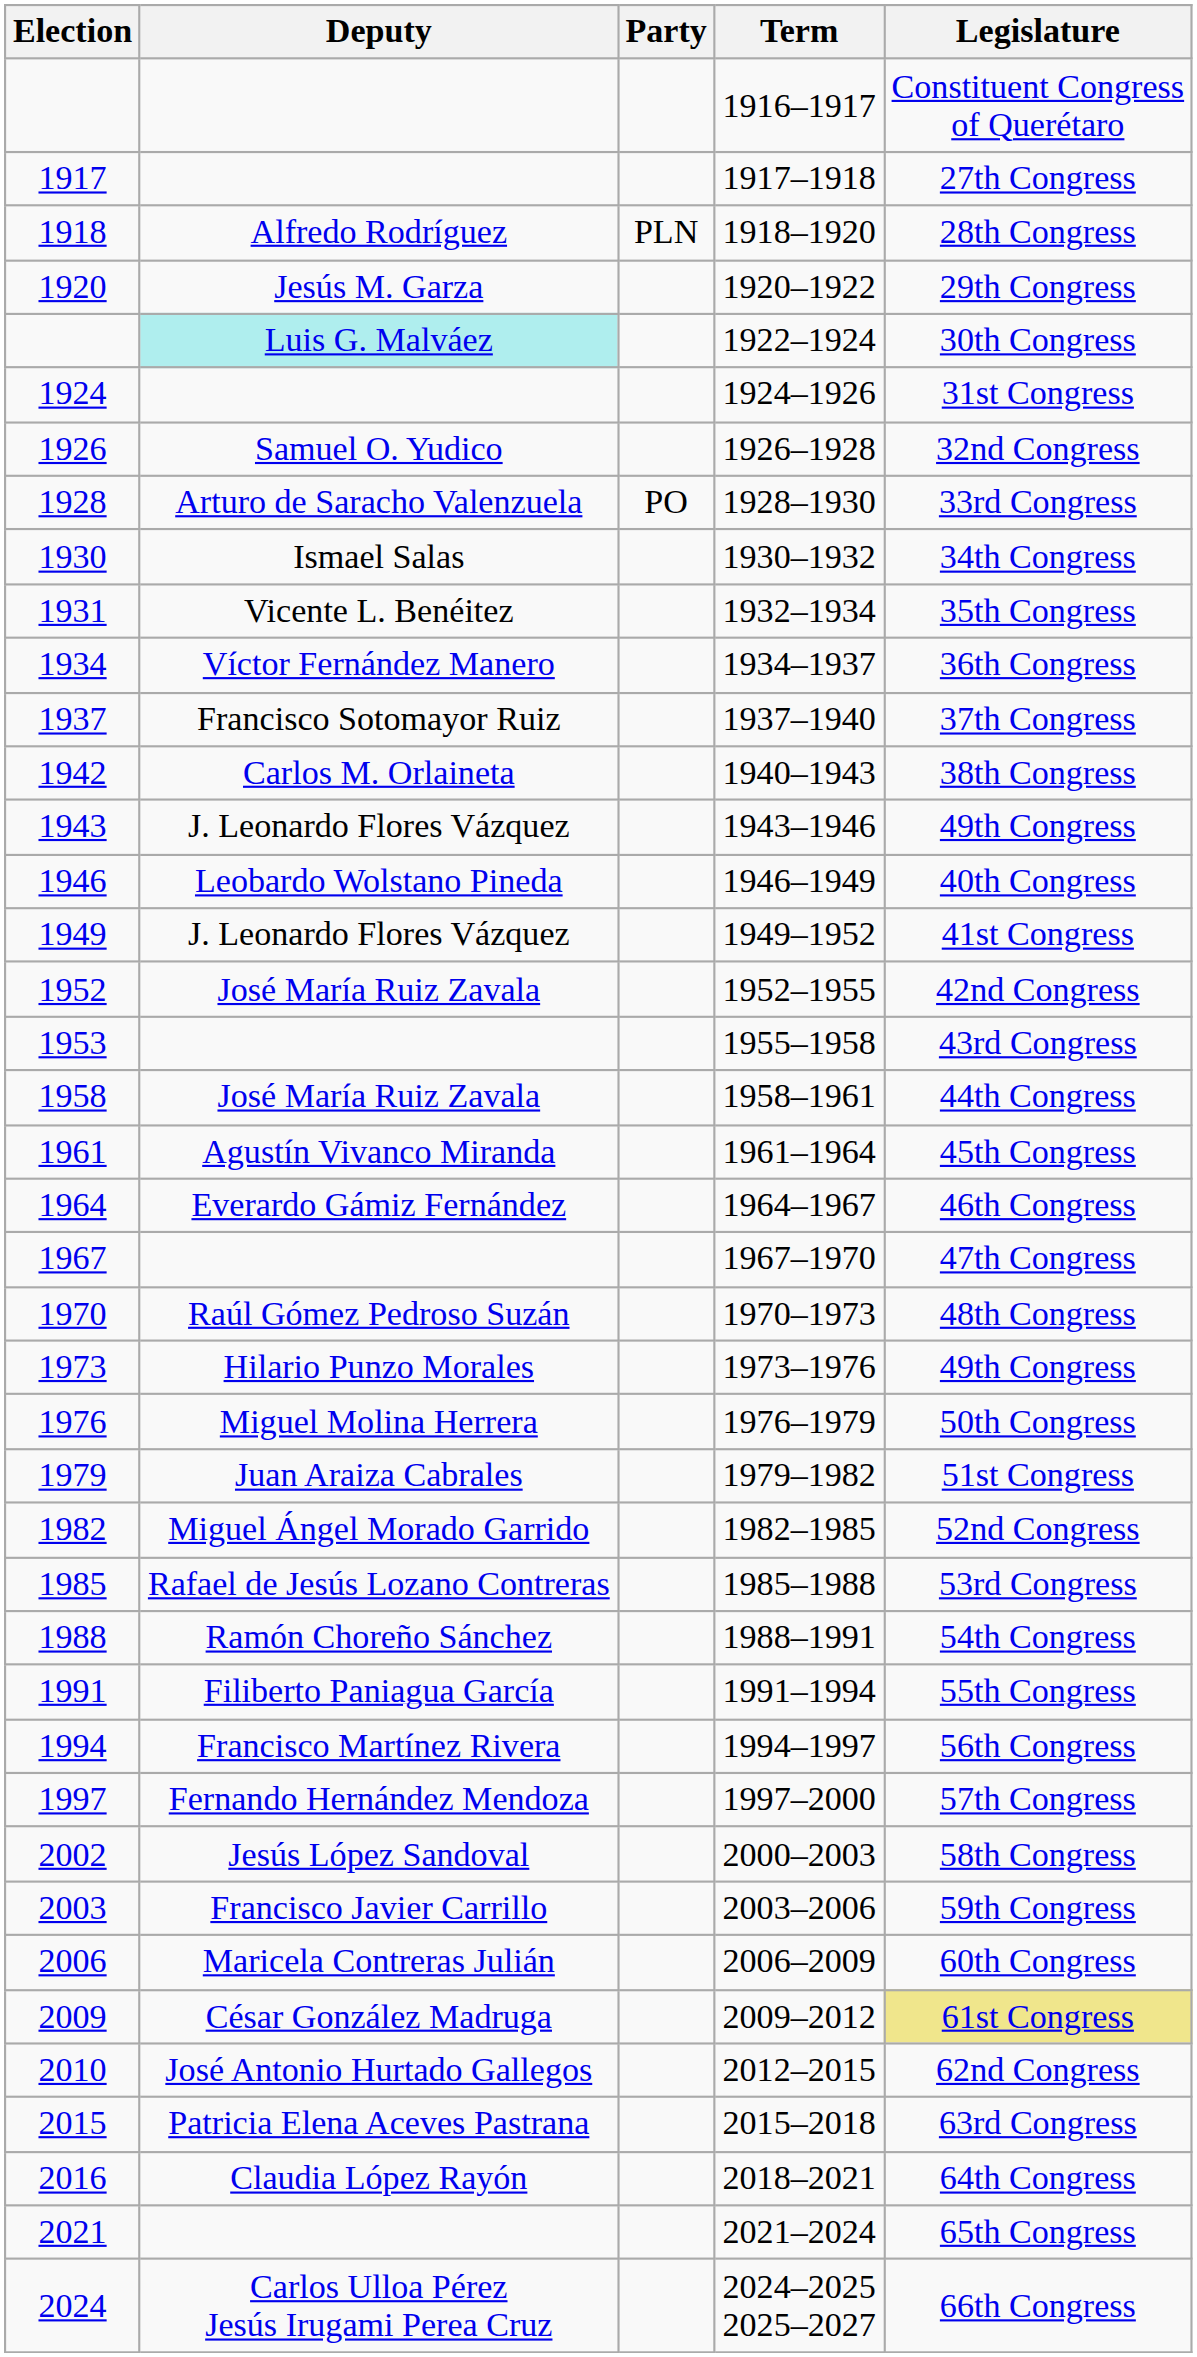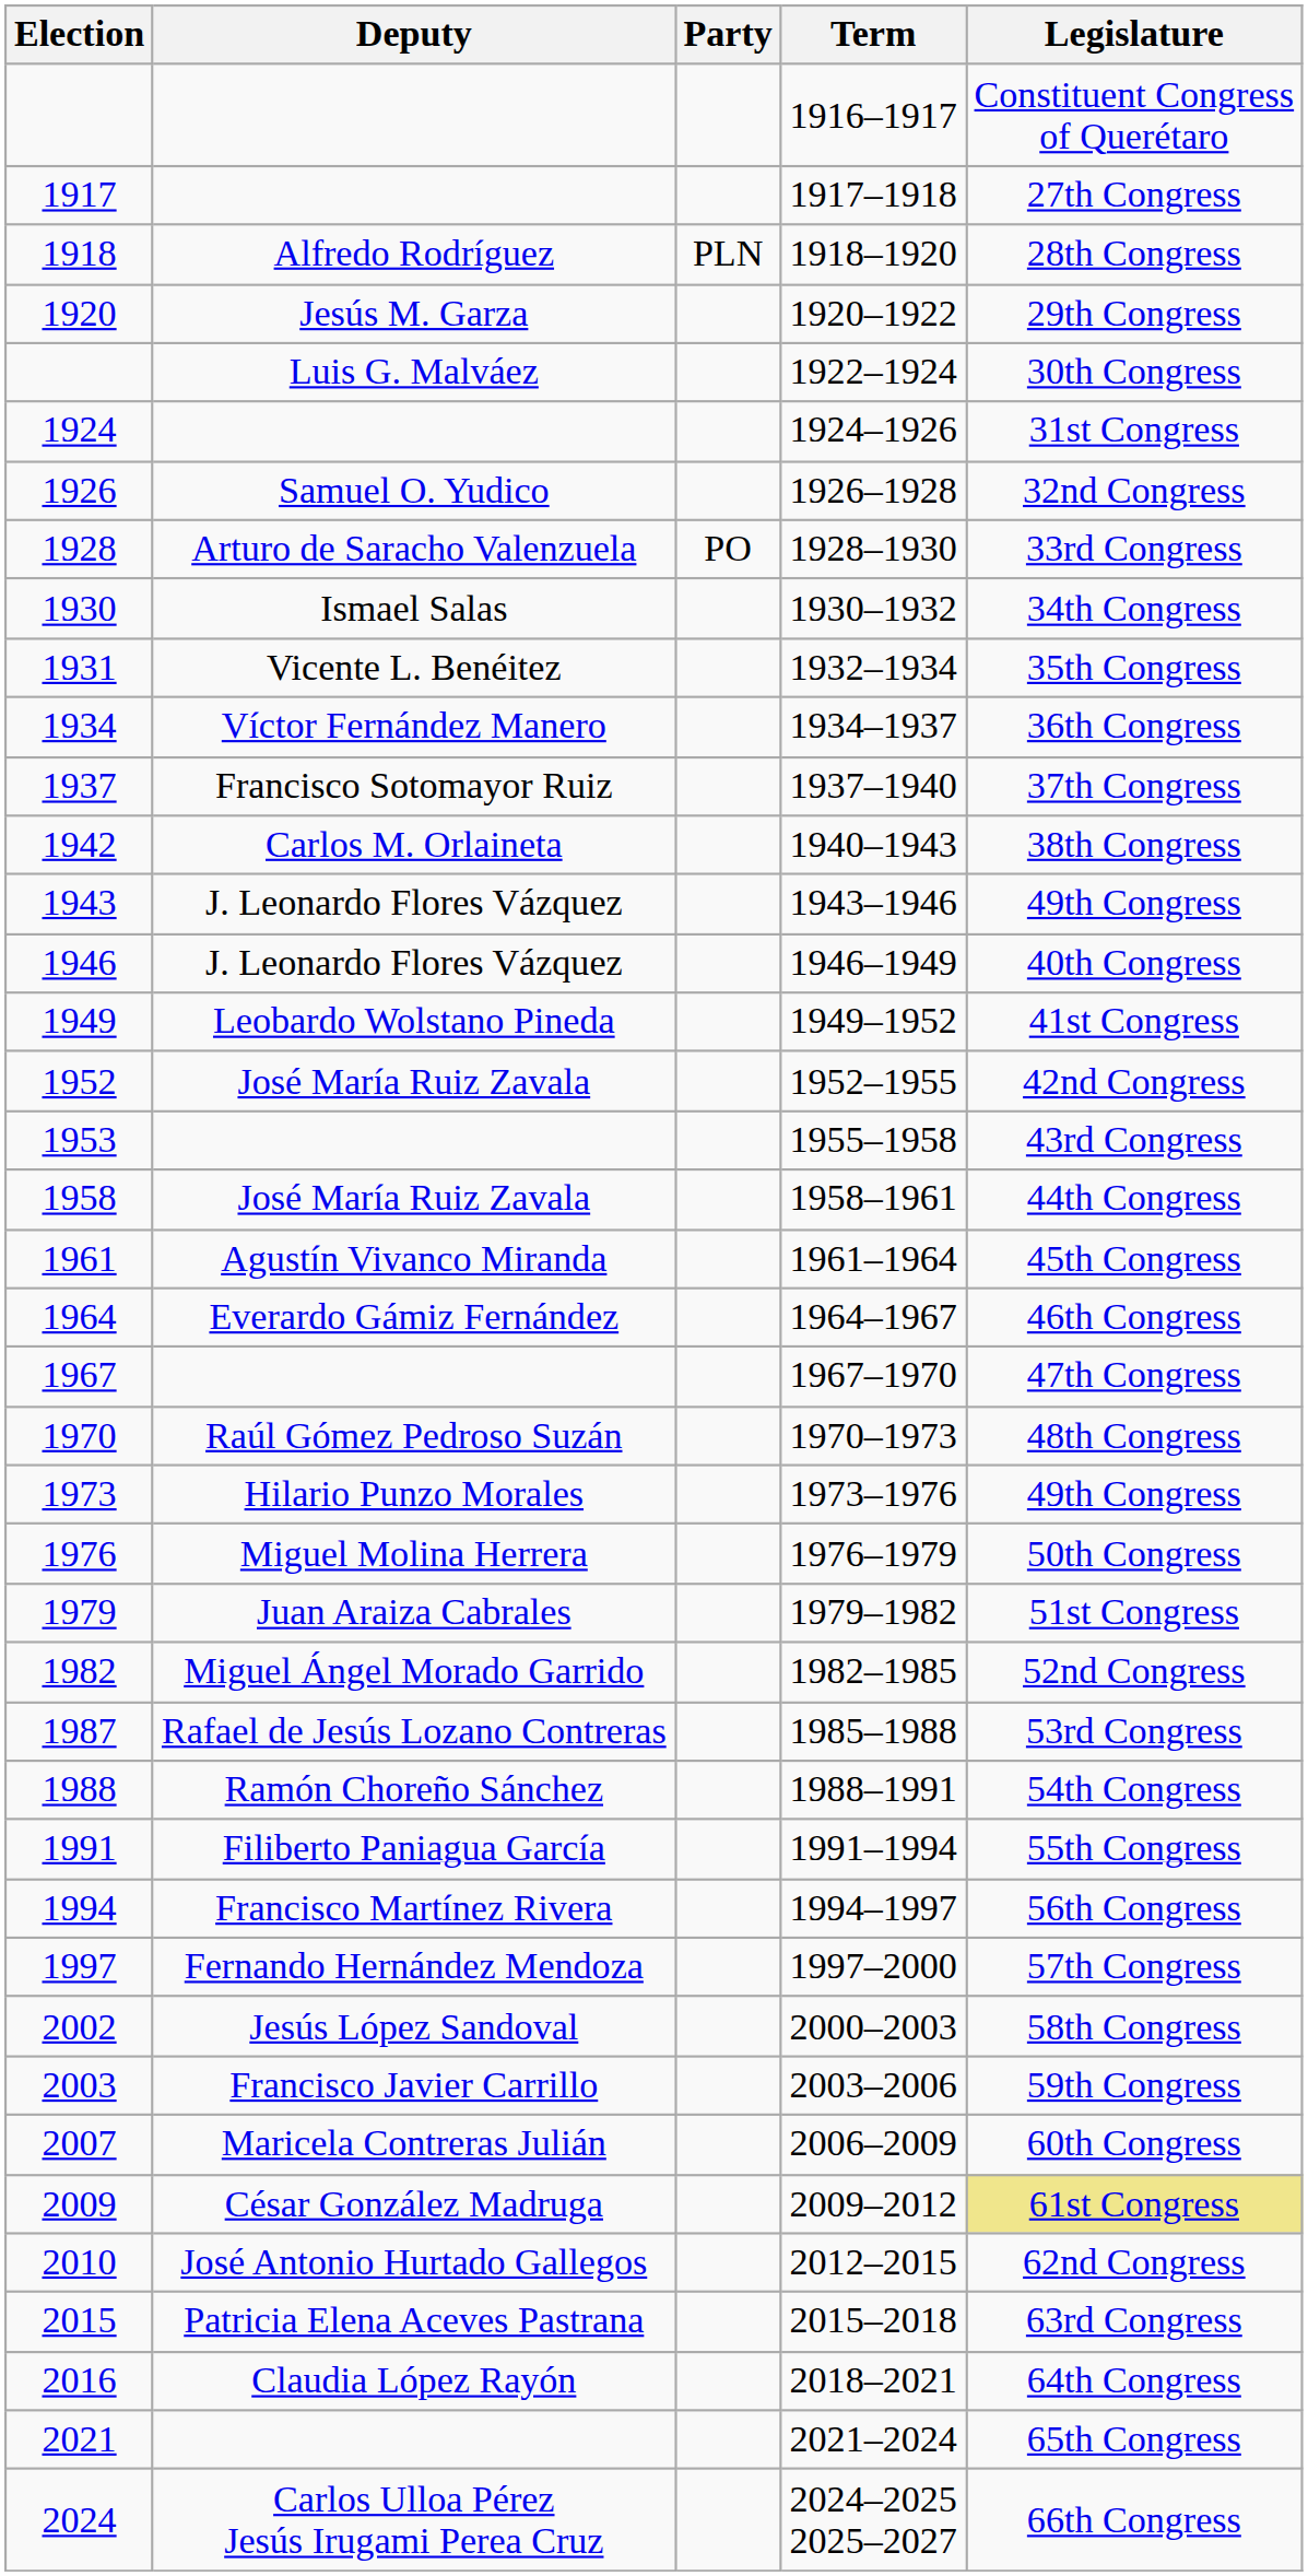1922–1924 | Deputy: paleturquoise background -> no background
1946–1949 | Deputy: Leobardo Wolstano Pineda -> J. Leonardo Flores Vázquez
1949–1952 | Deputy: J. Leonardo Flores Vázquez -> Leobardo Wolstano Pineda
1985–1988 | Election: 1985 -> 1987
2006–2009 | Election: 2006 -> 2007
